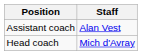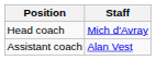rows swapped: Head coach <-> Assistant coach
